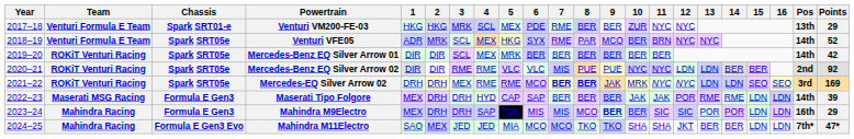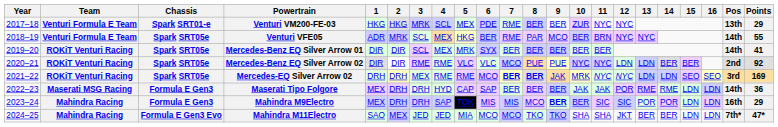Venturi VFE05 | 6: SYX -> BER
Venturi VFE05 | Points: 52 -> 55
Mercedes-Benz EQ Silver Arrow 01 | 6: BER -> SYX
Mercedes-Benz EQ Silver Arrow 01 | Points: 42 -> 41
Mercedes-Benz EQ Silver Arrow 02 | 7: MIS -> MCO
Maserati Tipo Folgore | Points: 39 -> 36
